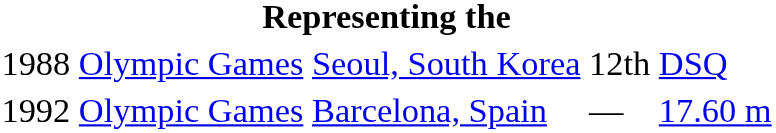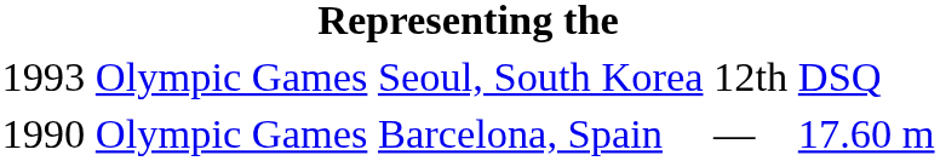Seoul, South Korea | column 1: 1988 -> 1993
Barcelona, Spain | column 1: 1992 -> 1990
